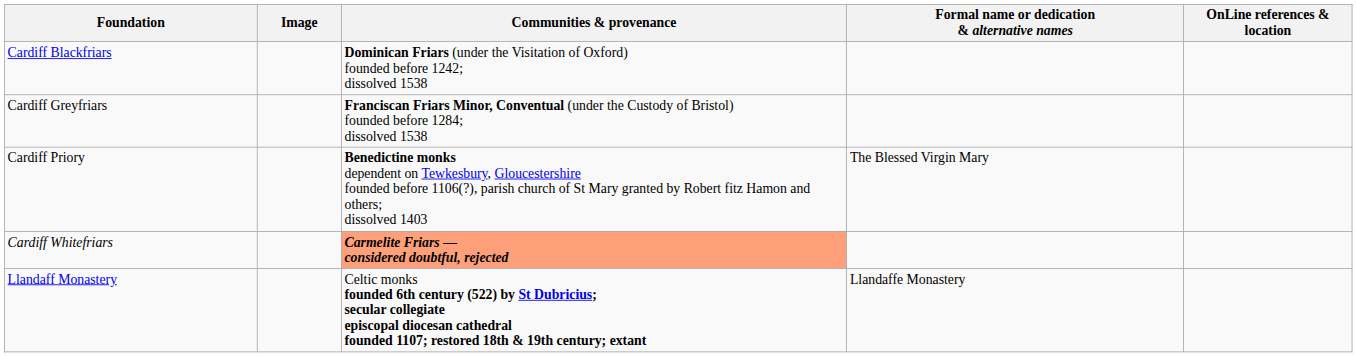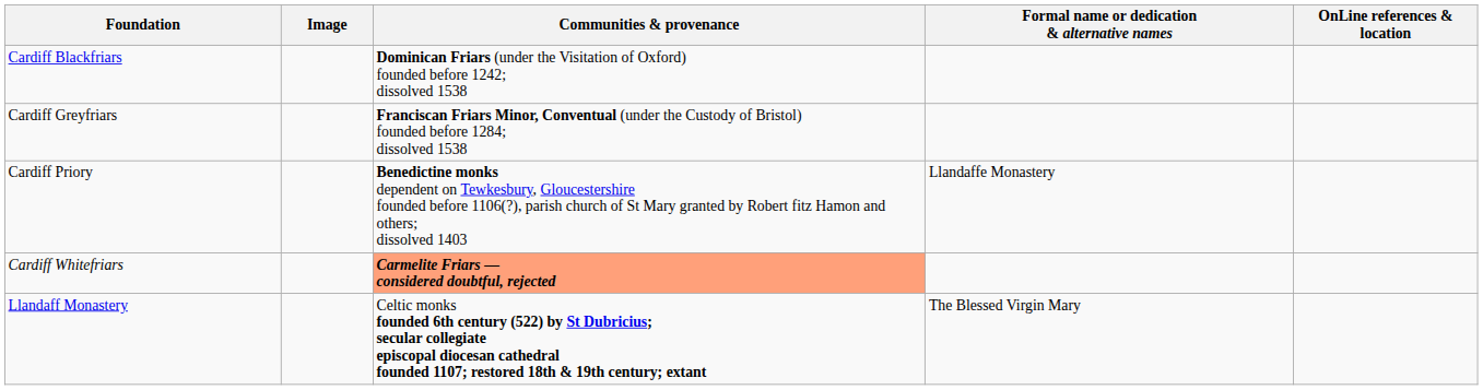Cardiff Priory | Formal name or dedication & alternative names: The Blessed Virgin Mary -> Llandaffe Monastery
Llandaff Monastery | Formal name or dedication & alternative names: Llandaffe Monastery -> The Blessed Virgin Mary
